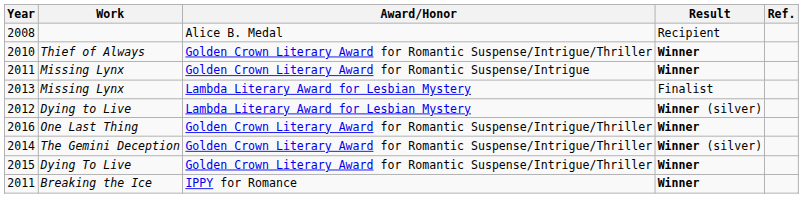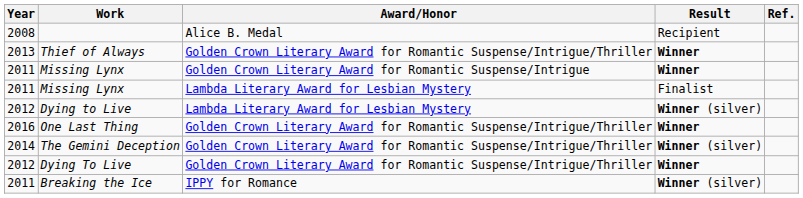Thief of Always | Year: 2010 -> 2013
Missing Lynx / Lambda Literary Award for Lesbian Mystery | Year: 2013 -> 2011
Dying To Live | Year: 2015 -> 2012
Breaking the Ice | Result: Winner -> Winner (silver)
